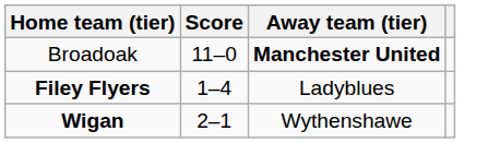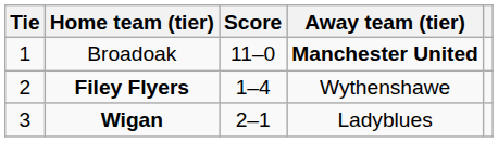+ column: Tie | 1 | 2 | 3
Filey Flyers | Away team (tier): Ladyblues -> Wythenshawe
Wigan | Away team (tier): Wythenshawe -> Ladyblues
